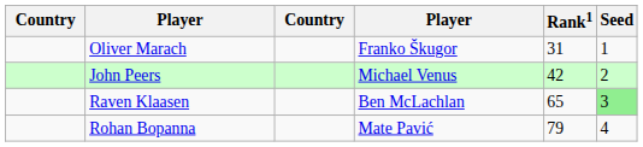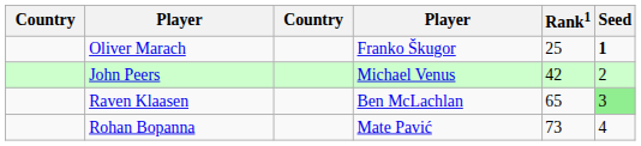Oliver Marach | Rank1: 31 -> 25
Oliver Marach | Seed: normal -> bold
Rohan Bopanna | Rank1: 79 -> 73
